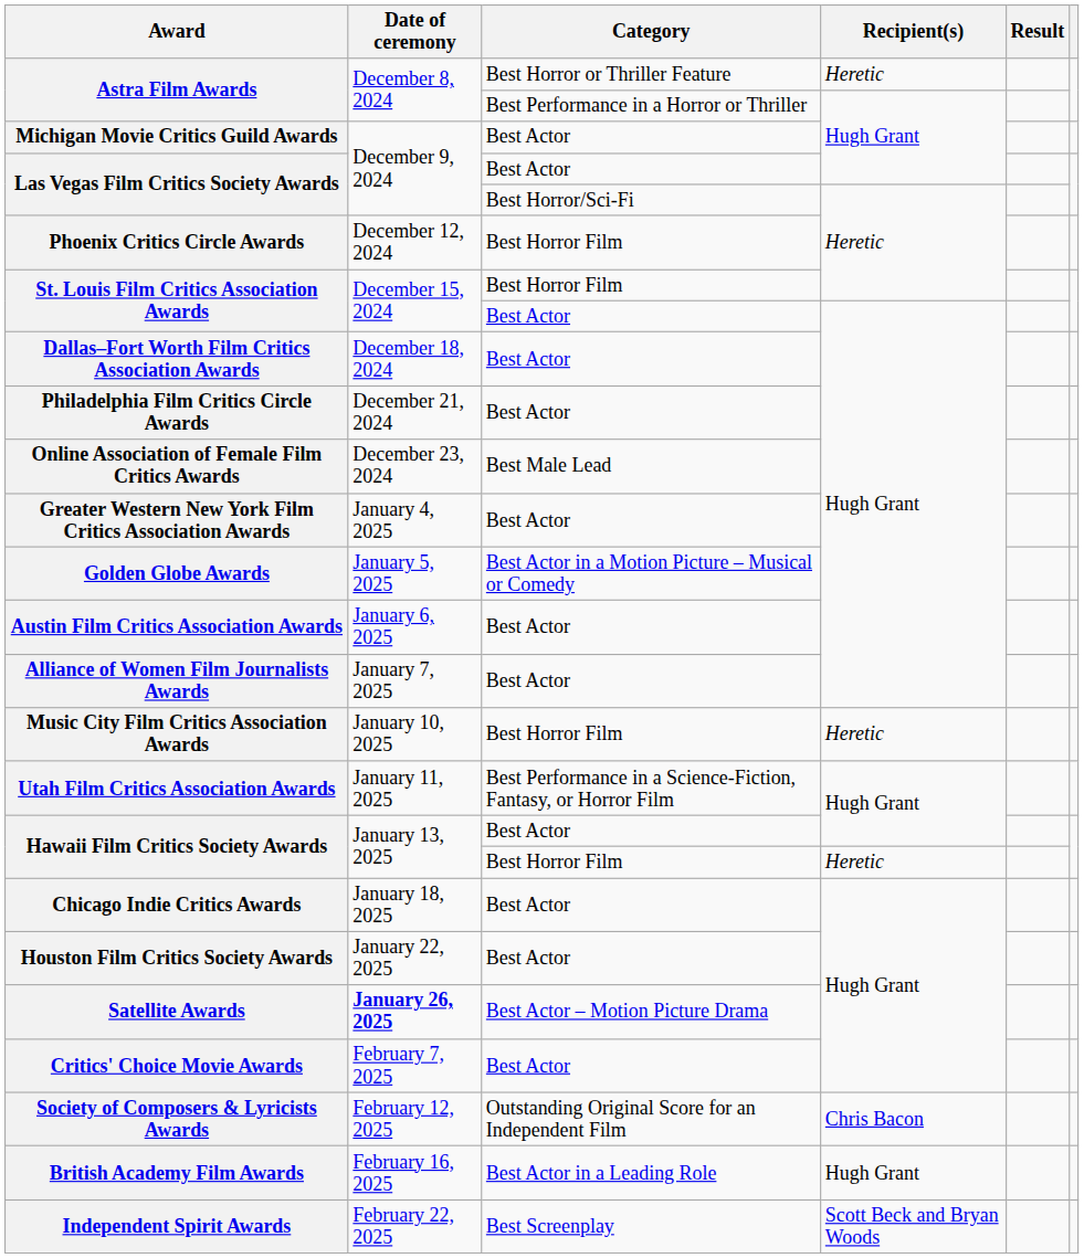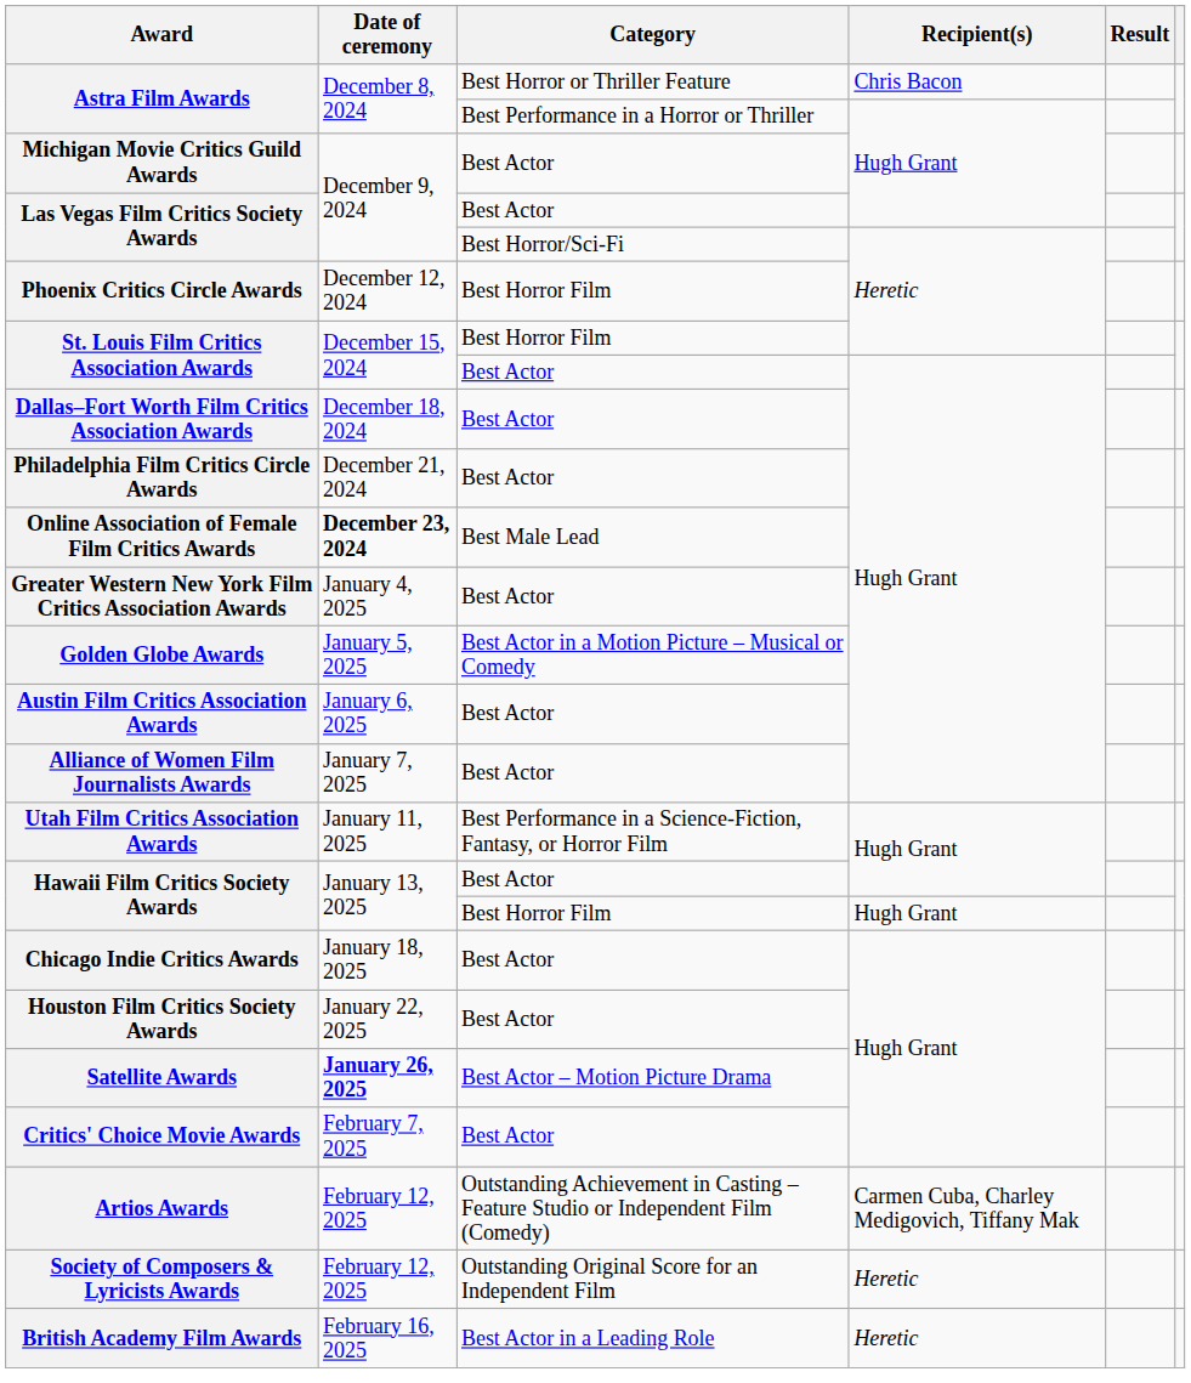Astra Film Awards / Best Horror or Thriller Feature | Recipient(s): Heretic -> Chris Bacon
Online Association of Female Film Critics Awards | Date of ceremony: normal -> bold
- row: Music City Film Critics Association Awards | January 10, 2025 | Best Horror Film | Heretic
Hawaii Film Critics Society Awards / Best Horror Film | Recipient(s): Heretic -> Hugh Grant
+ row: Artios Awards | February 12, 2025 | Outstanding Achievement in Casting – Feature Studio or Independent Film (Comedy) | Carmen Cuba, Charley Medigovich, Tiffany Mak
Society of Composers & Lyricists Awards | Recipient(s): Chris Bacon -> Heretic
British Academy Film Awards | Recipient(s): Hugh Grant -> Heretic
- row: Independent Spirit Awards | February 22, 2025 | Best Screenplay | Scott Beck and Bryan Woods
